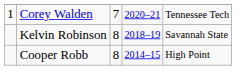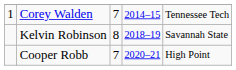Corey Walden | column 4: 2020–21 -> 2014–15
Cooper Robb | column 3: 8 -> 7
Cooper Robb | column 4: 2014–15 -> 2020–21
